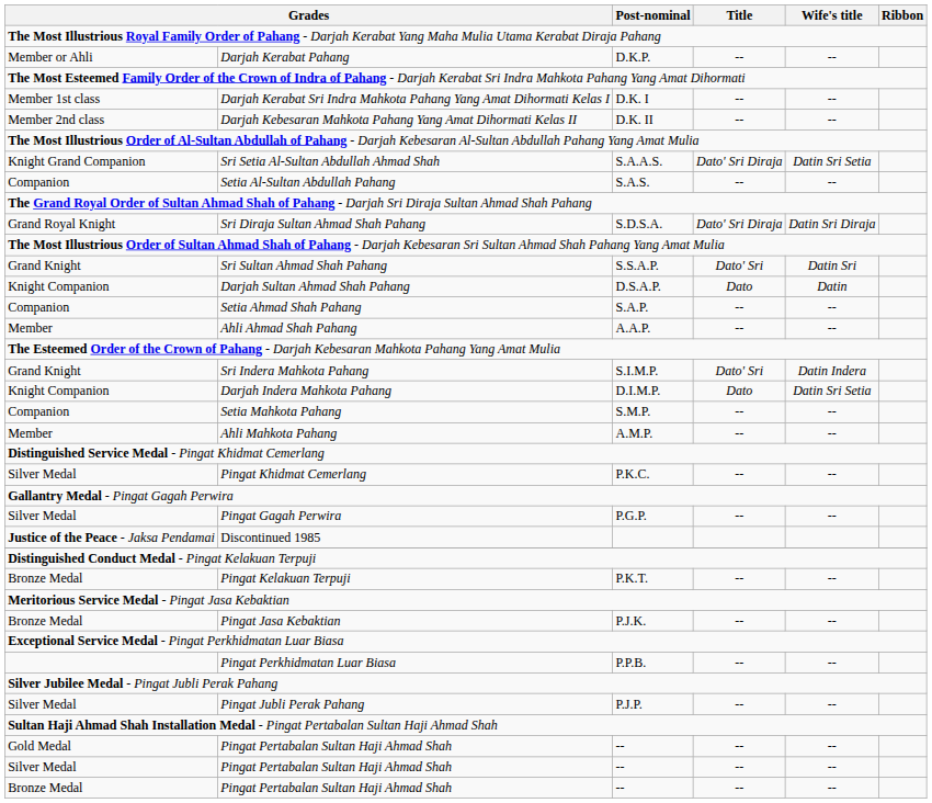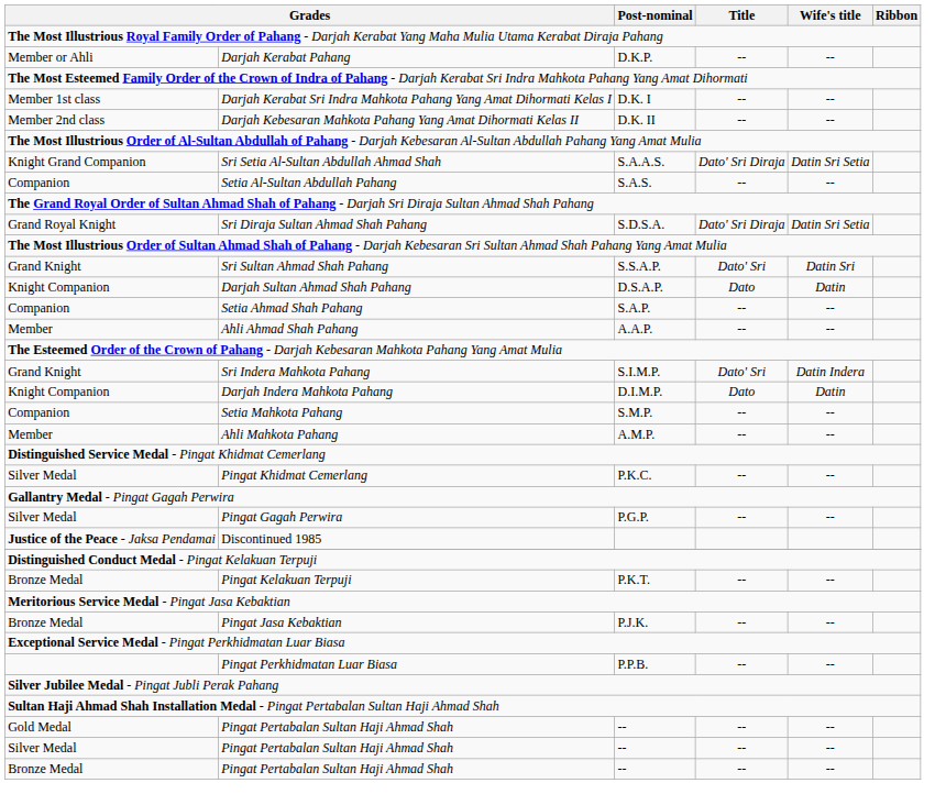Sri Diraja Sultan Ahmad Shah Pahang | Wife's title: Datin Sri Diraja -> Datin Sri Setia
Darjah Indera Mahkota Pahang | Wife's title: Datin Sri Setia -> Datin
- row: Silver Medal | Pingat Jubli Perak Pahang | P.J.P. | -- | --
